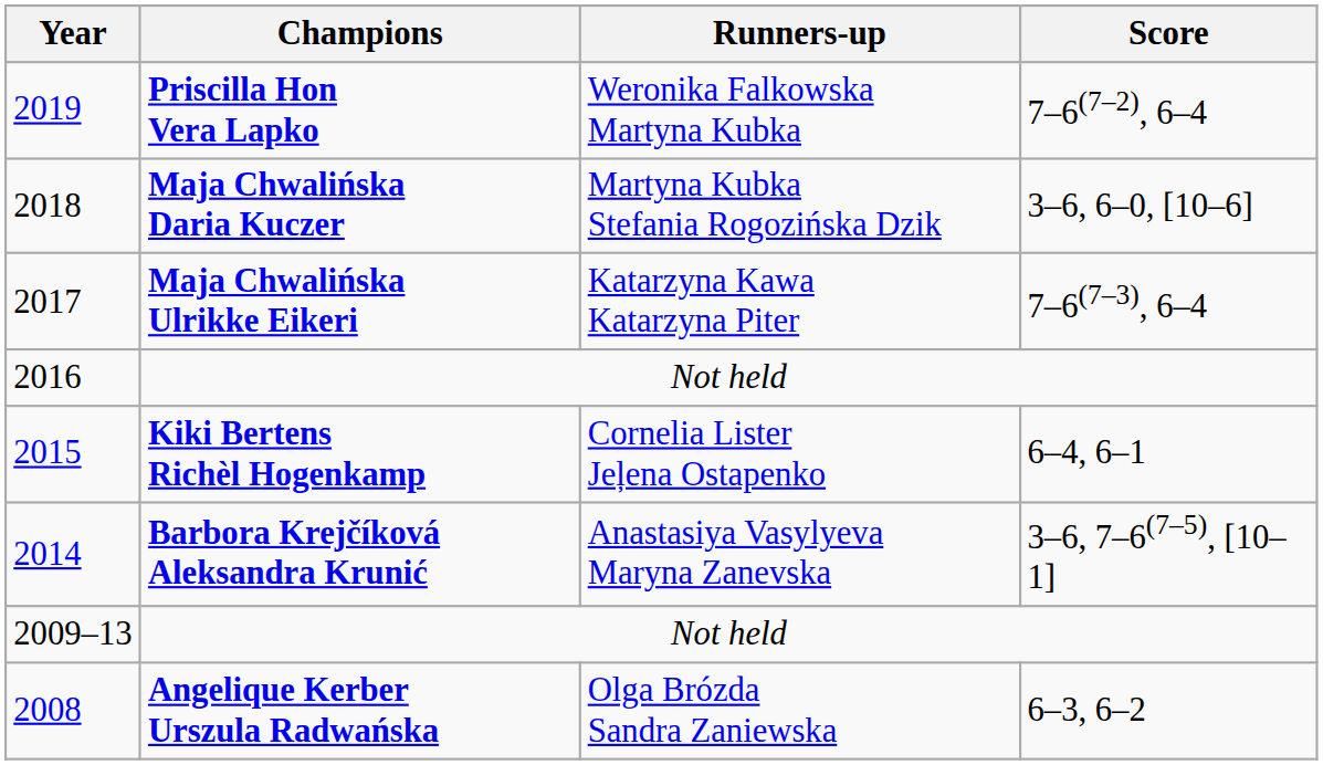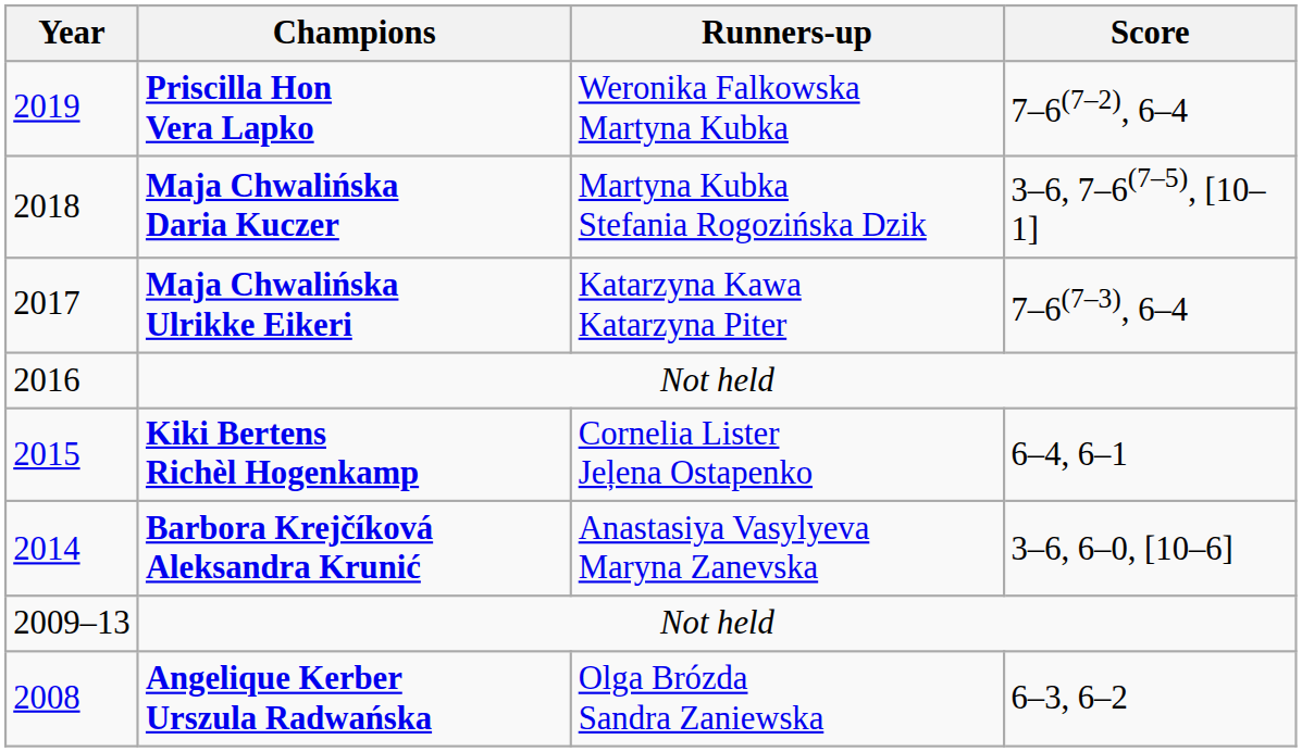2018 | Score: 3–6, 6–0, [10–6] -> 3–6, 7–6(7–5), [10–1]
2014 | Score: 3–6, 7–6(7–5), [10–1] -> 3–6, 6–0, [10–6]
